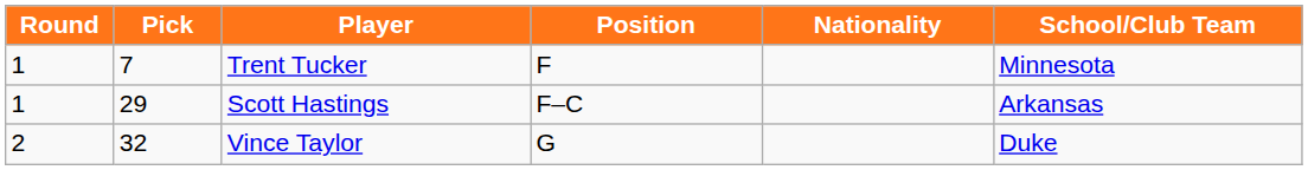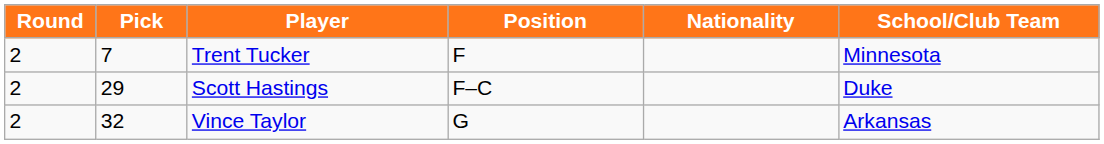Trent Tucker | Round: 1 -> 2
Scott Hastings | Round: 1 -> 2
Scott Hastings | School/Club Team: Arkansas -> Duke
Vince Taylor | School/Club Team: Duke -> Arkansas
